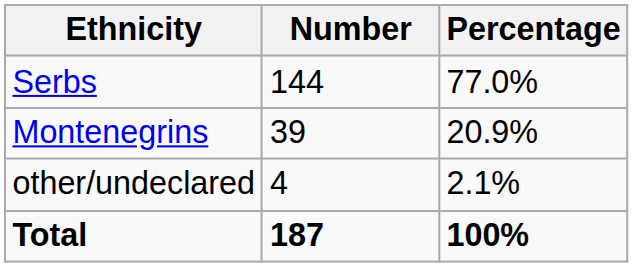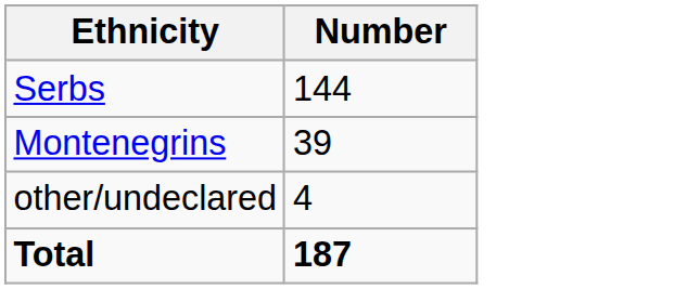- column: Percentage | 77.0% | 20.9% | 2.1% | 100%
